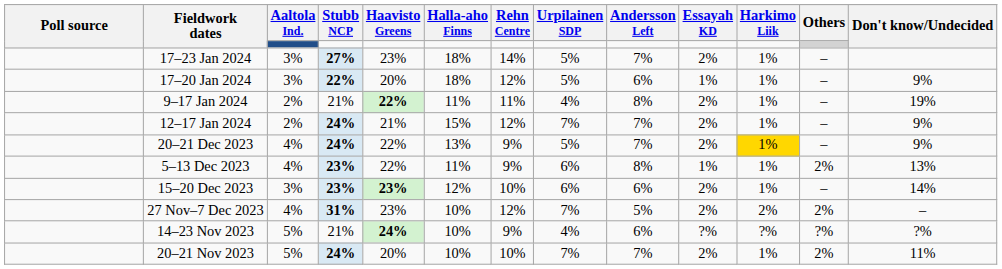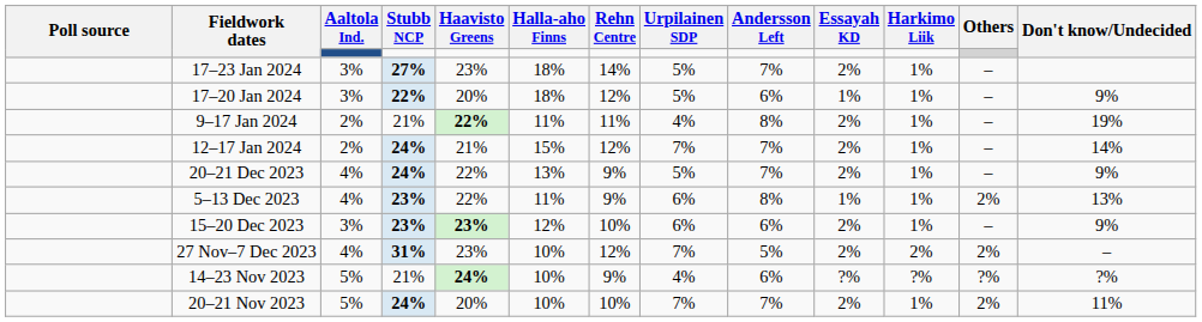12–17 Jan 2024 | Don't know/Undecided: 9% -> 14%
20–21 Dec 2023 | Harkimo Liik: gold background -> no background
15–20 Dec 2023 | Don't know/Undecided: 14% -> 9%
